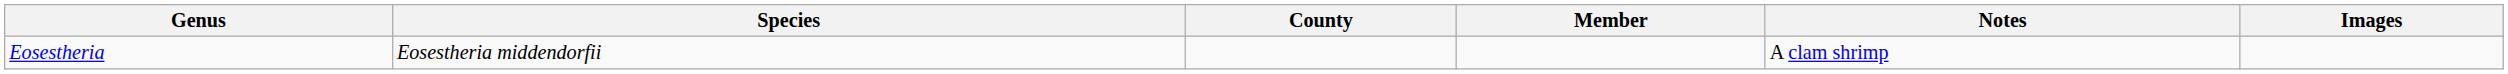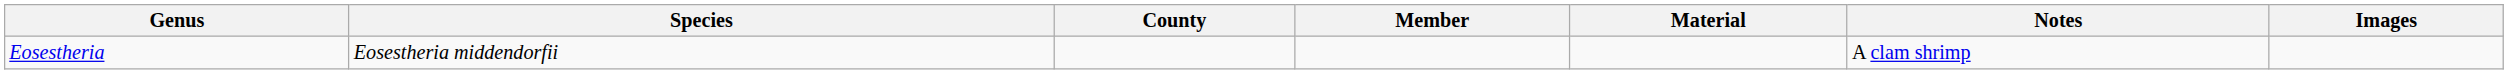+ column: Material
